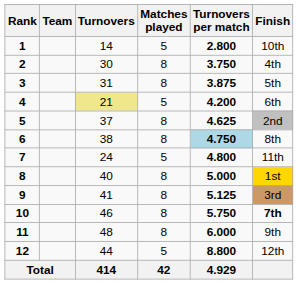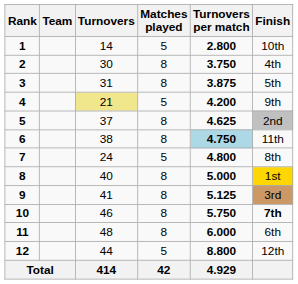4 | Finish: 6th -> 9th
6 | Finish: 8th -> 11th
7 | Finish: 11th -> 8th
11 | Finish: 9th -> 6th
